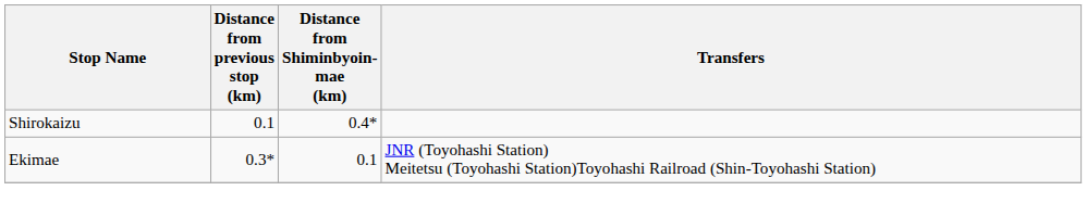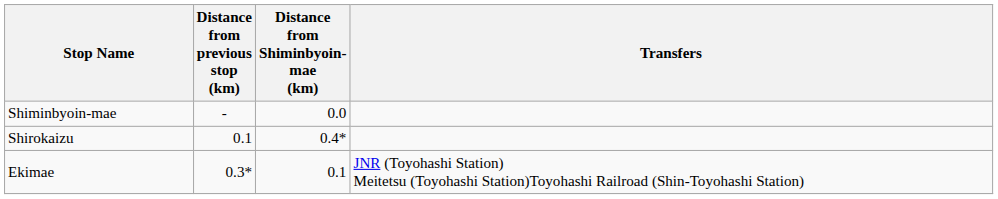+ row: Shiminbyoin-mae | - | 0.0
